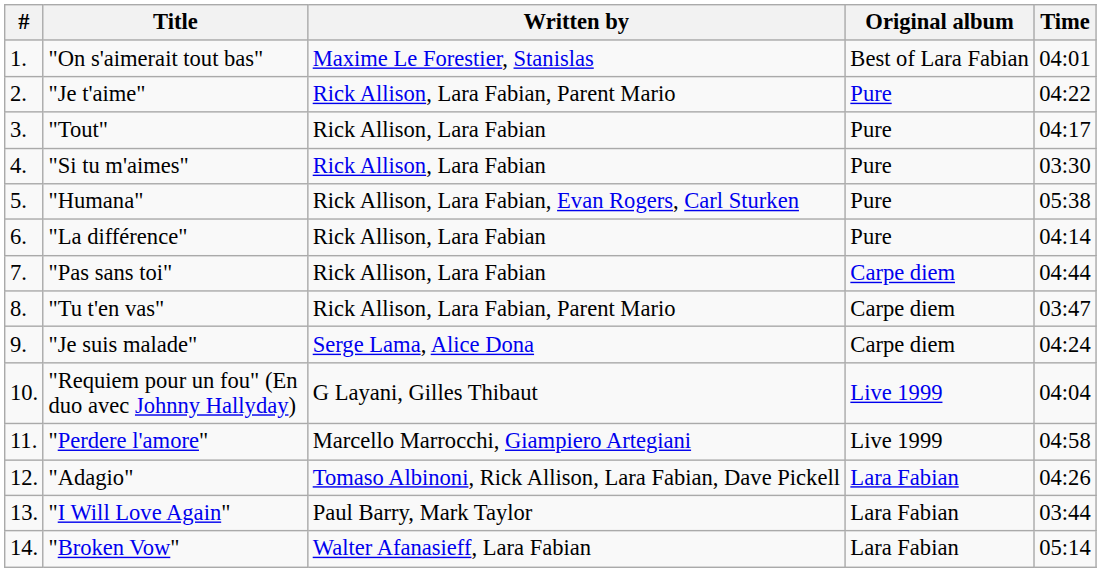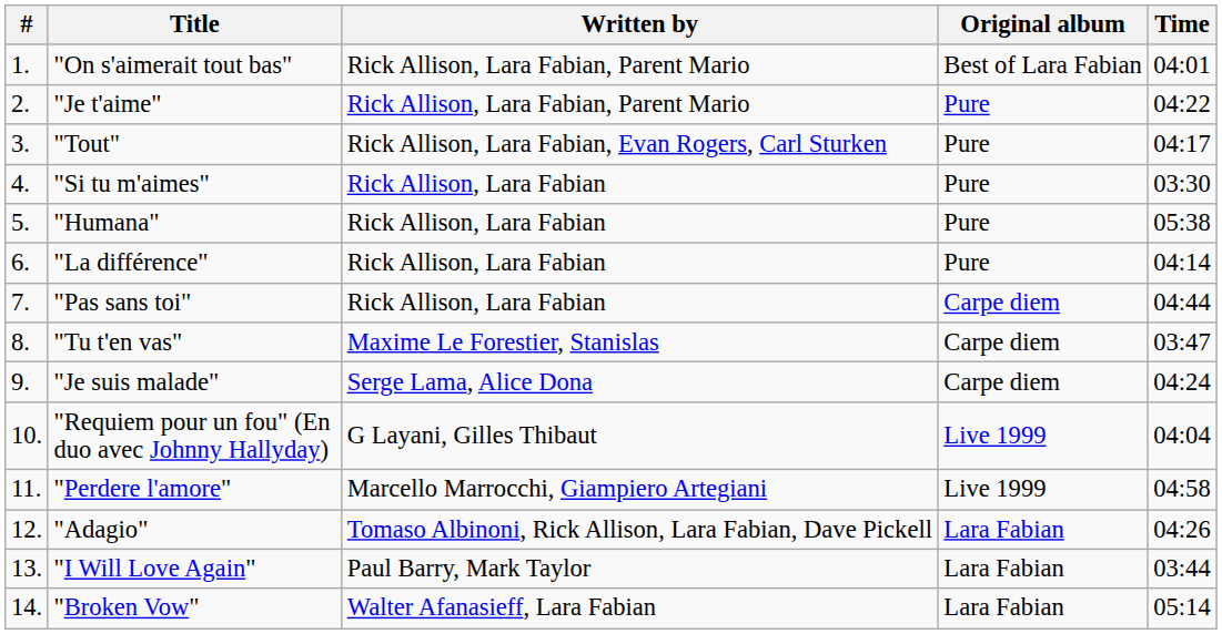"On s'aimerait tout bas" | Written by: Maxime Le Forestier, Stanislas -> Rick Allison, Lara Fabian, Parent Mario
"Tout" | Written by: Rick Allison, Lara Fabian -> Rick Allison, Lara Fabian, Evan Rogers, Carl Sturken
"Humana" | Written by: Rick Allison, Lara Fabian, Evan Rogers, Carl Sturken -> Rick Allison, Lara Fabian
"Tu t'en vas" | Written by: Rick Allison, Lara Fabian, Parent Mario -> Maxime Le Forestier, Stanislas
